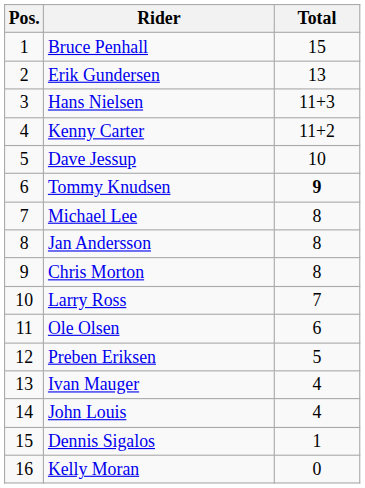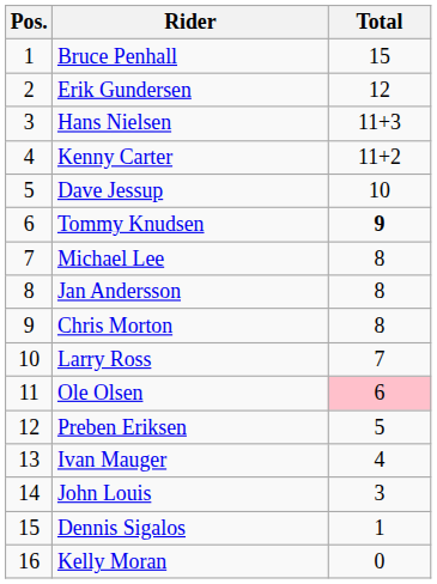Erik Gundersen | Total: 13 -> 12
Ole Olsen | Total: no background -> pink background
John Louis | Total: 4 -> 3
